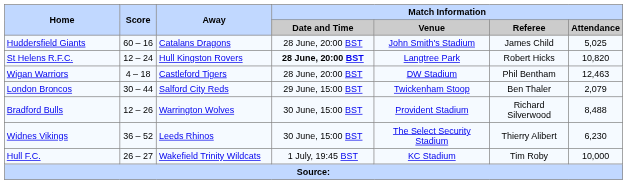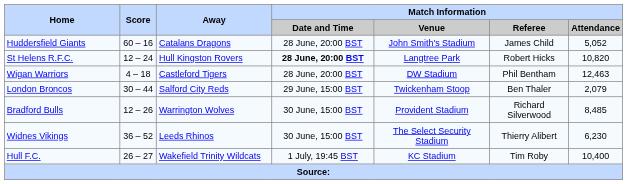Huddersfield Giants | Match Information / Attendance: 5,025 -> 5,052
Bradford Bulls | Match Information / Attendance: 8,488 -> 8,485
Hull F.C. | Match Information / Attendance: 10,000 -> 10,400
